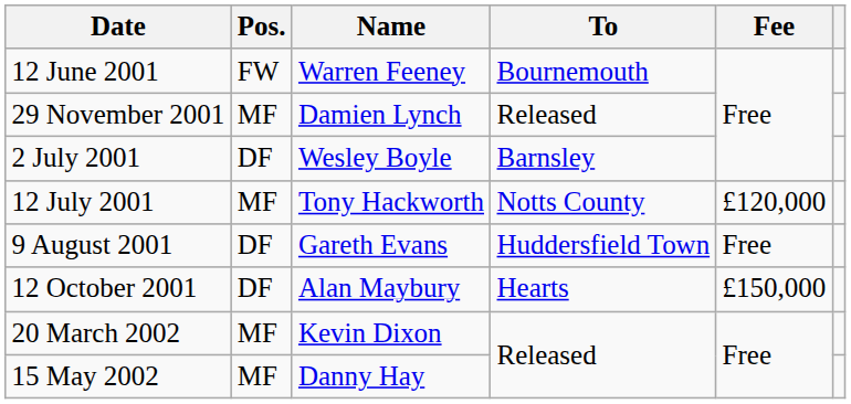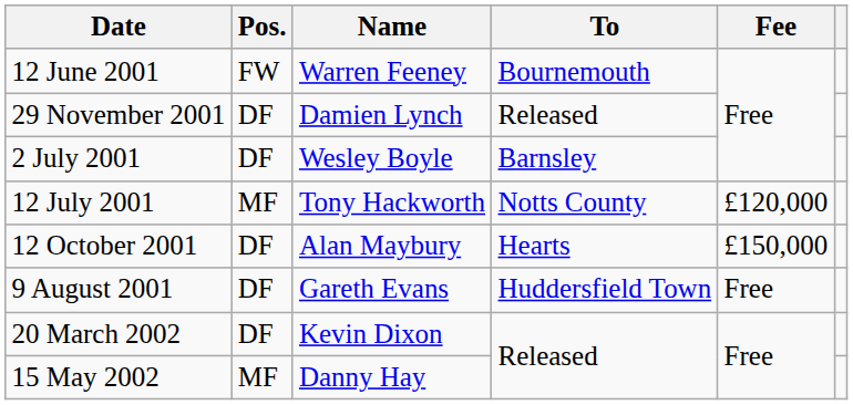29 November 2001 | Pos.: MF -> DF
rows swapped: 9 August 2001 <-> 12 October 2001
20 March 2002 | Pos.: MF -> DF
